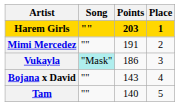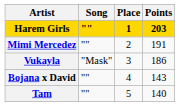columns swapped: Points <-> Place
Vukayla | Song: paleturquoise background -> no background
